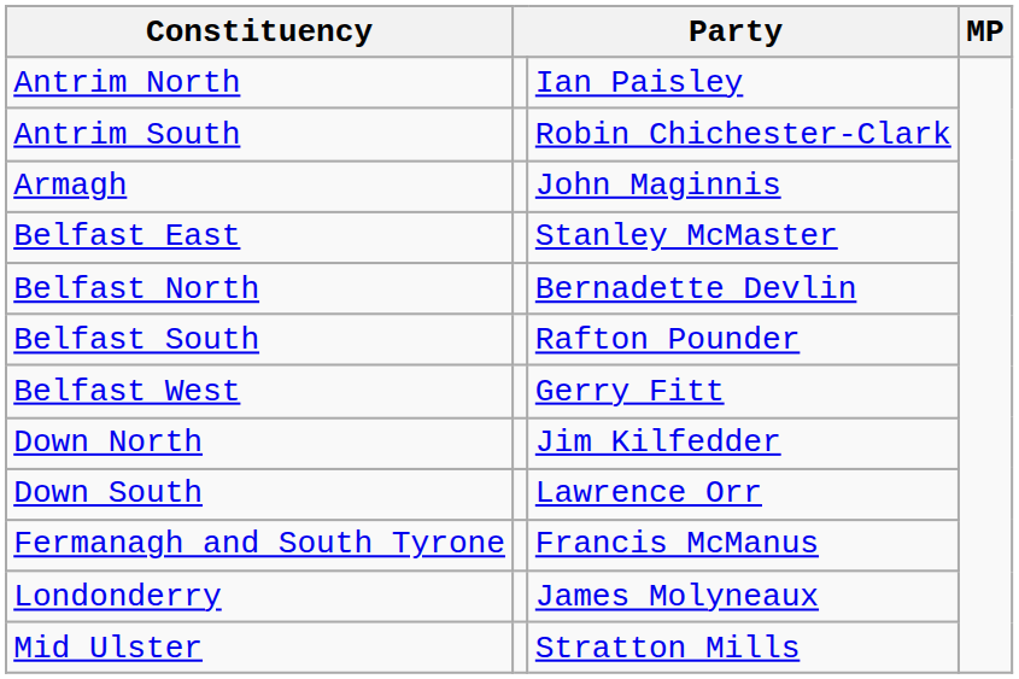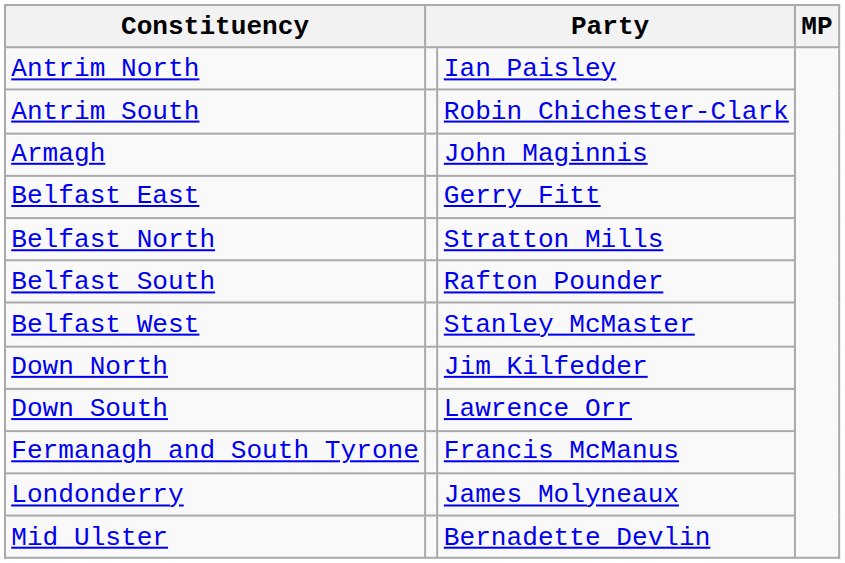Belfast East | column 3: Stanley McMaster -> Gerry Fitt
Belfast North | column 3: Bernadette Devlin -> Stratton Mills
Belfast West | column 3: Gerry Fitt -> Stanley McMaster
Mid Ulster | column 3: Stratton Mills -> Bernadette Devlin
